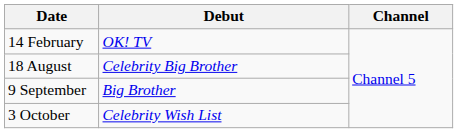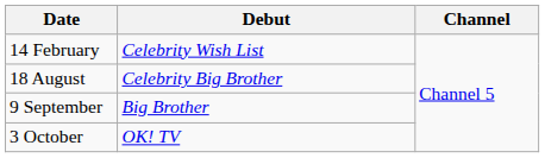14 February | Debut: OK! TV -> Celebrity Wish List
3 October | Debut: Celebrity Wish List -> OK! TV
